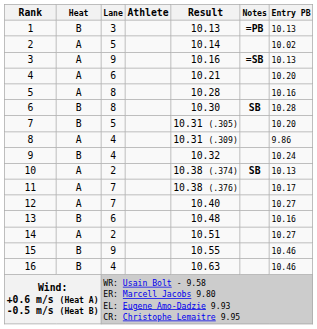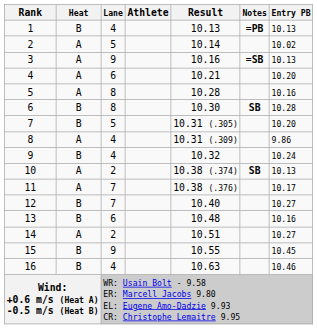1 | Lane: 3 -> 4
12 | Heat: A -> B
15 | Entry PB: 10.46 -> 10.45
